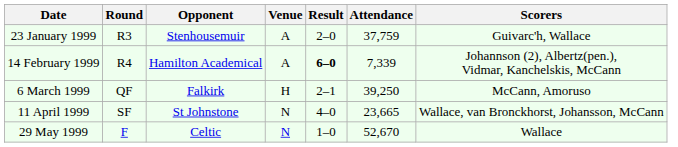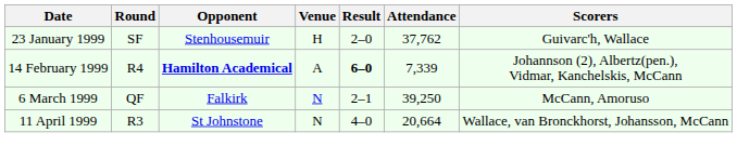23 January 1999 | Round: R3 -> SF
23 January 1999 | Venue: A -> H
23 January 1999 | Attendance: 37,759 -> 37,762
14 February 1999 | Opponent: normal -> bold
6 March 1999 | Venue: H -> N
11 April 1999 | Round: SF -> R3
11 April 1999 | Attendance: 23,665 -> 20,664
- row: 29 May 1999 | F | Celtic | N | 1–0 | 52,670 | Wallace
